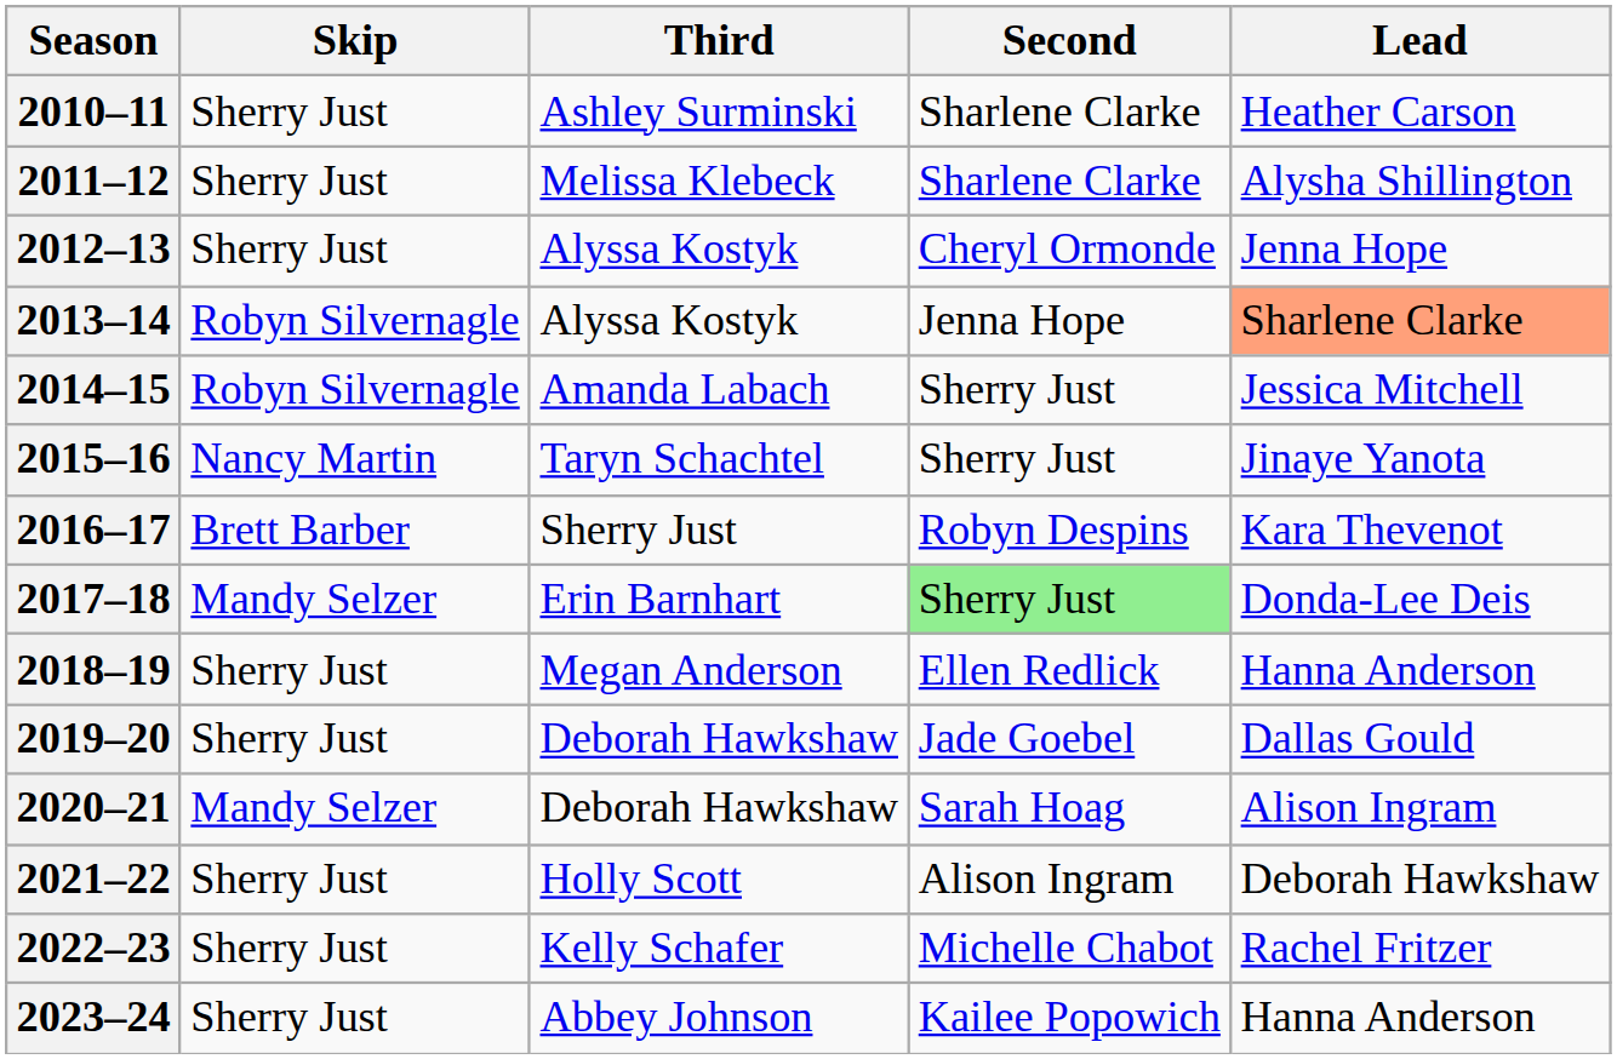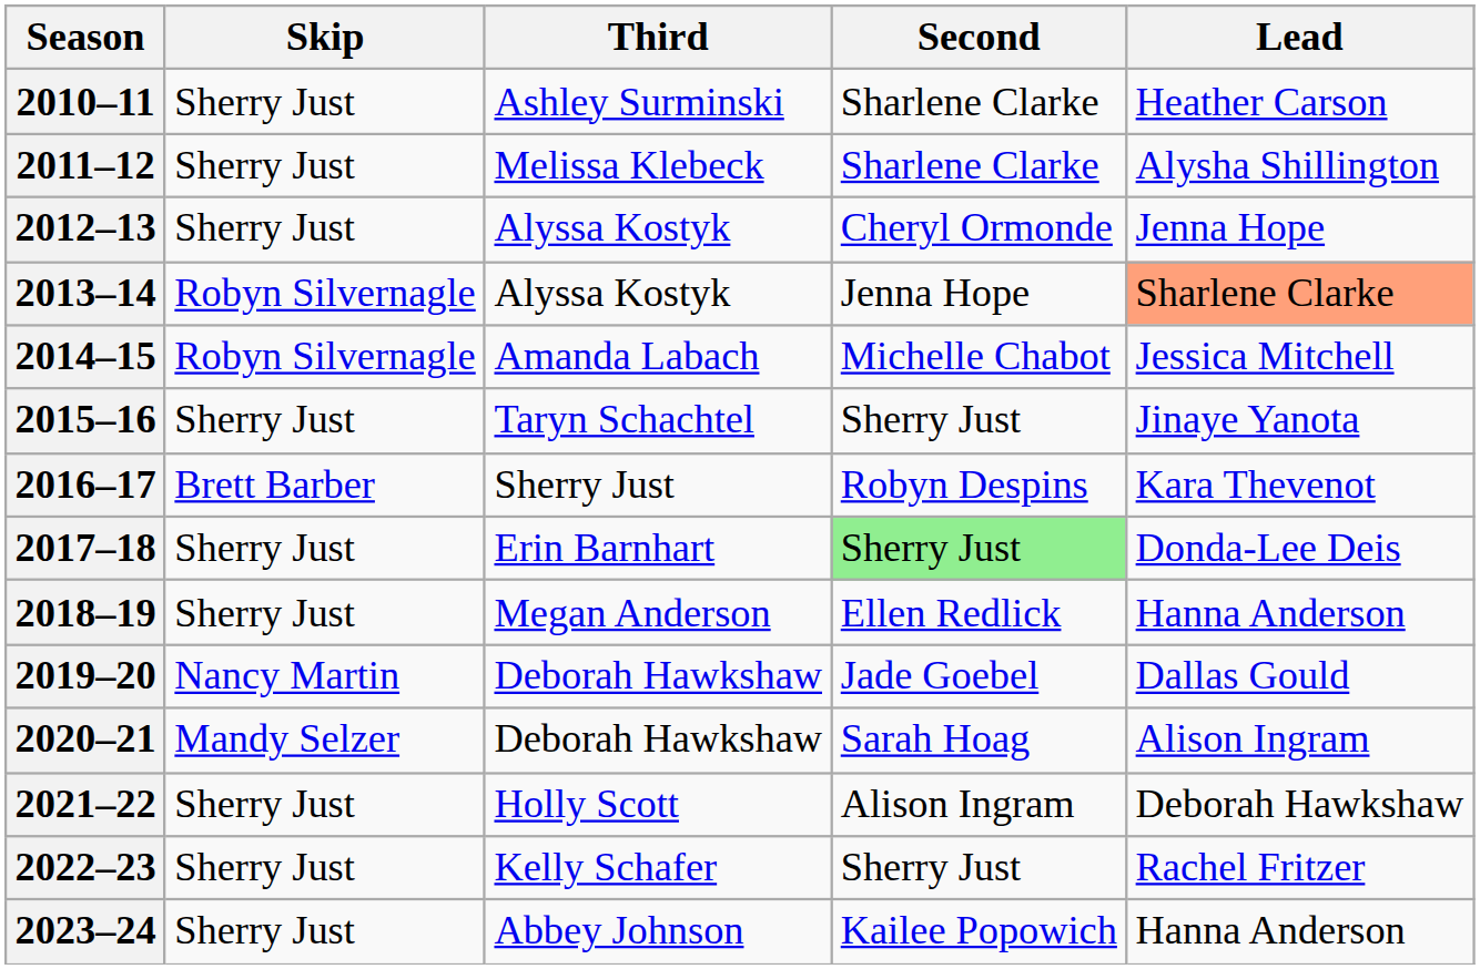2014–15 | Second: Sherry Just -> Michelle Chabot
2015–16 | Skip: Nancy Martin -> Sherry Just
2017–18 | Skip: Mandy Selzer -> Sherry Just
2019–20 | Skip: Sherry Just -> Nancy Martin
2022–23 | Second: Michelle Chabot -> Sherry Just
